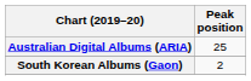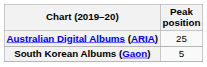South Korean Albums (Gaon) | Peak position: 2 -> 5
